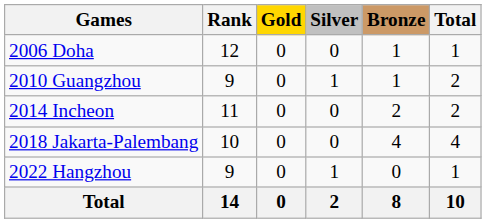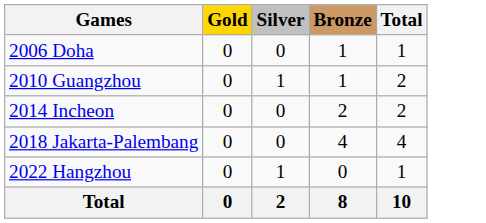- column: Rank | 12 | 9 | 11 | 10 | 9 | 14
